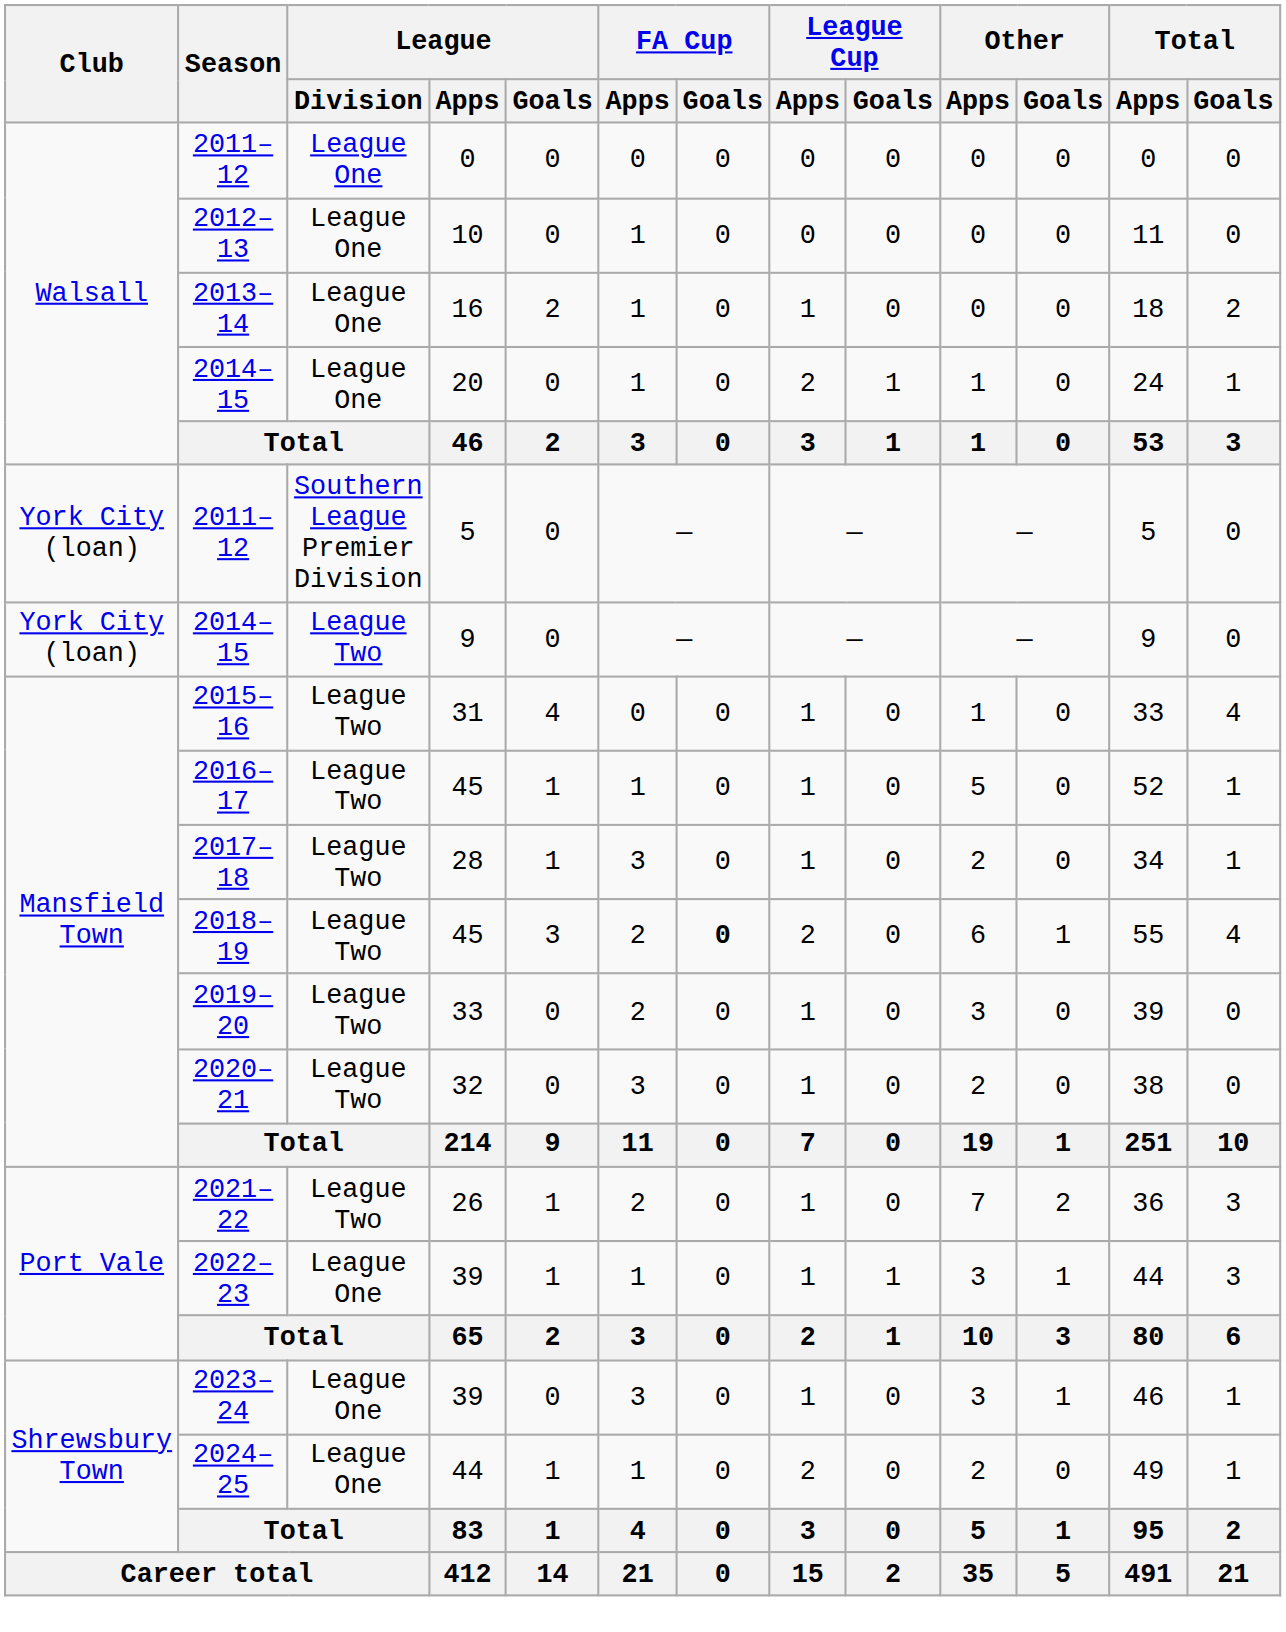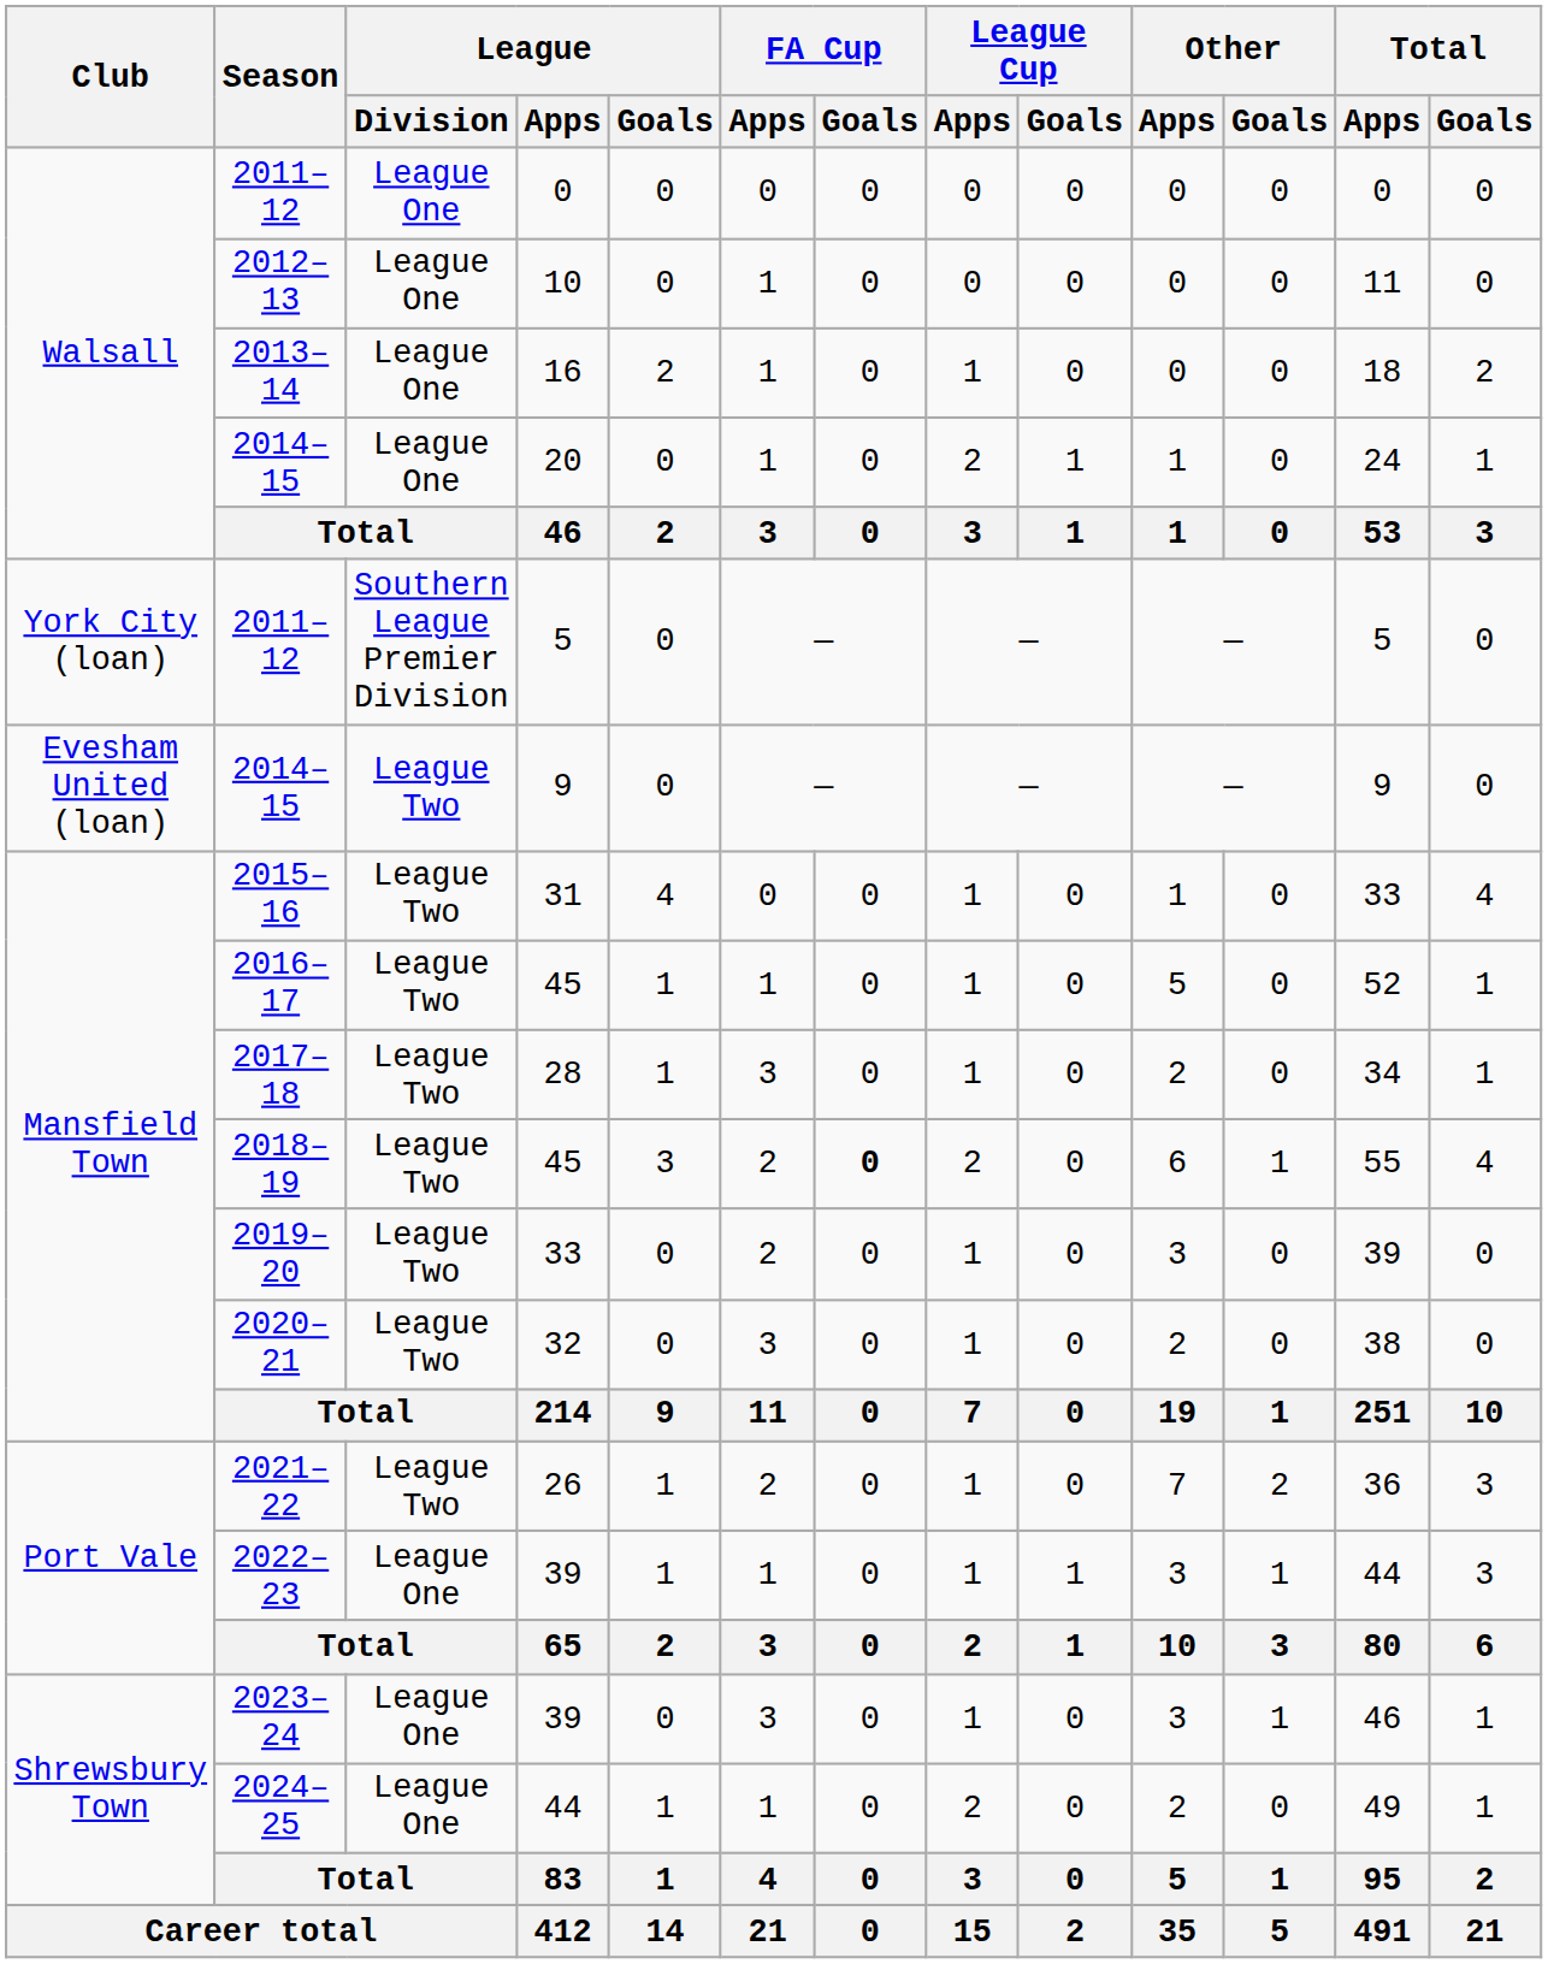2014–15 / 9 | Club: York City (loan) -> Evesham United (loan)
